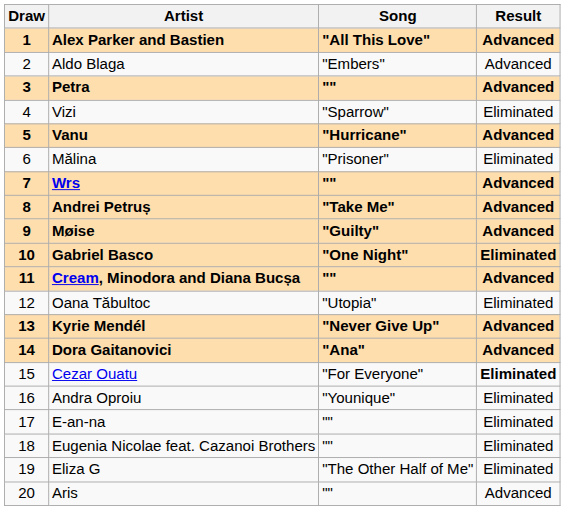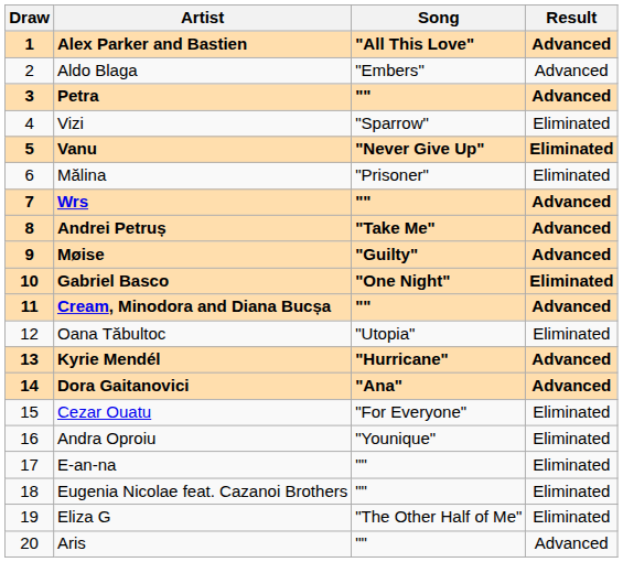Vanu | Song: "Hurricane" -> "Never Give Up"
Vanu | Result: Advanced -> Eliminated
Kyrie Mendél | Song: "Never Give Up" -> "Hurricane"
Cezar Ouatu | Result: bold -> normal
